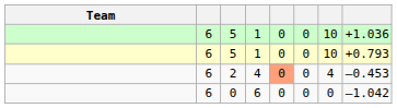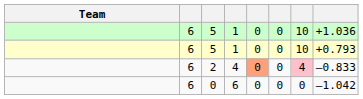2 | column 7: no background -> pink background
2 | column 8: –0.453 -> –0.833
